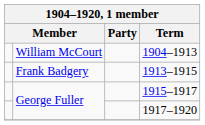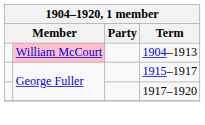1904–1913 | column 2: no background -> pink background
- row: Frank Badgery | 1913–1915
